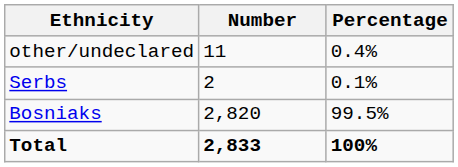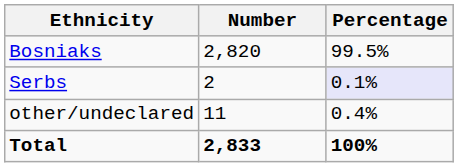rows swapped: Bosniaks <-> other/undeclared
Serbs | Percentage: no background -> lavender background
